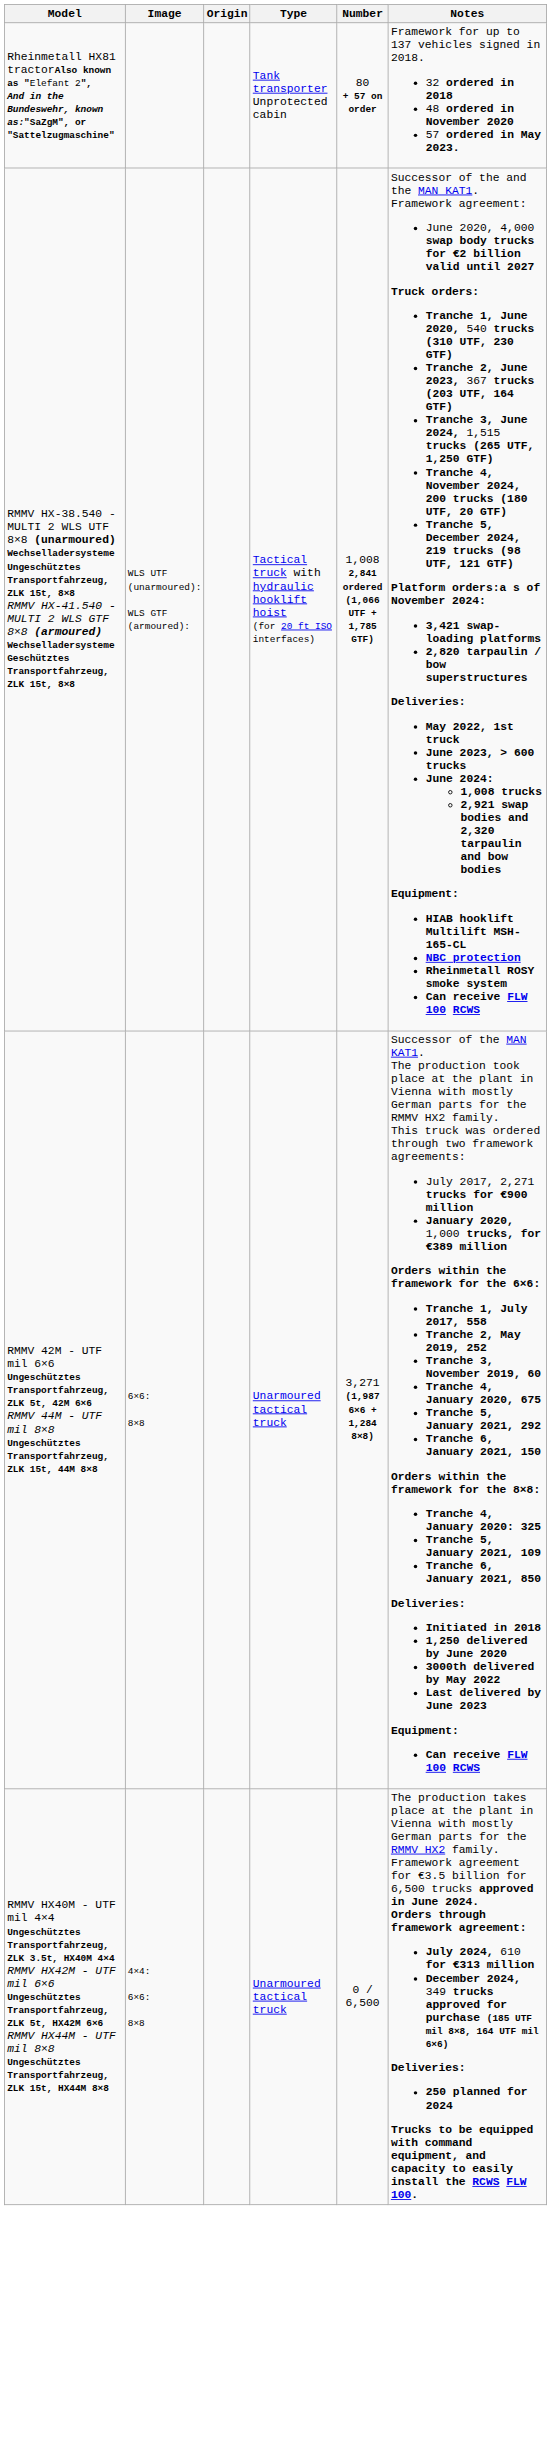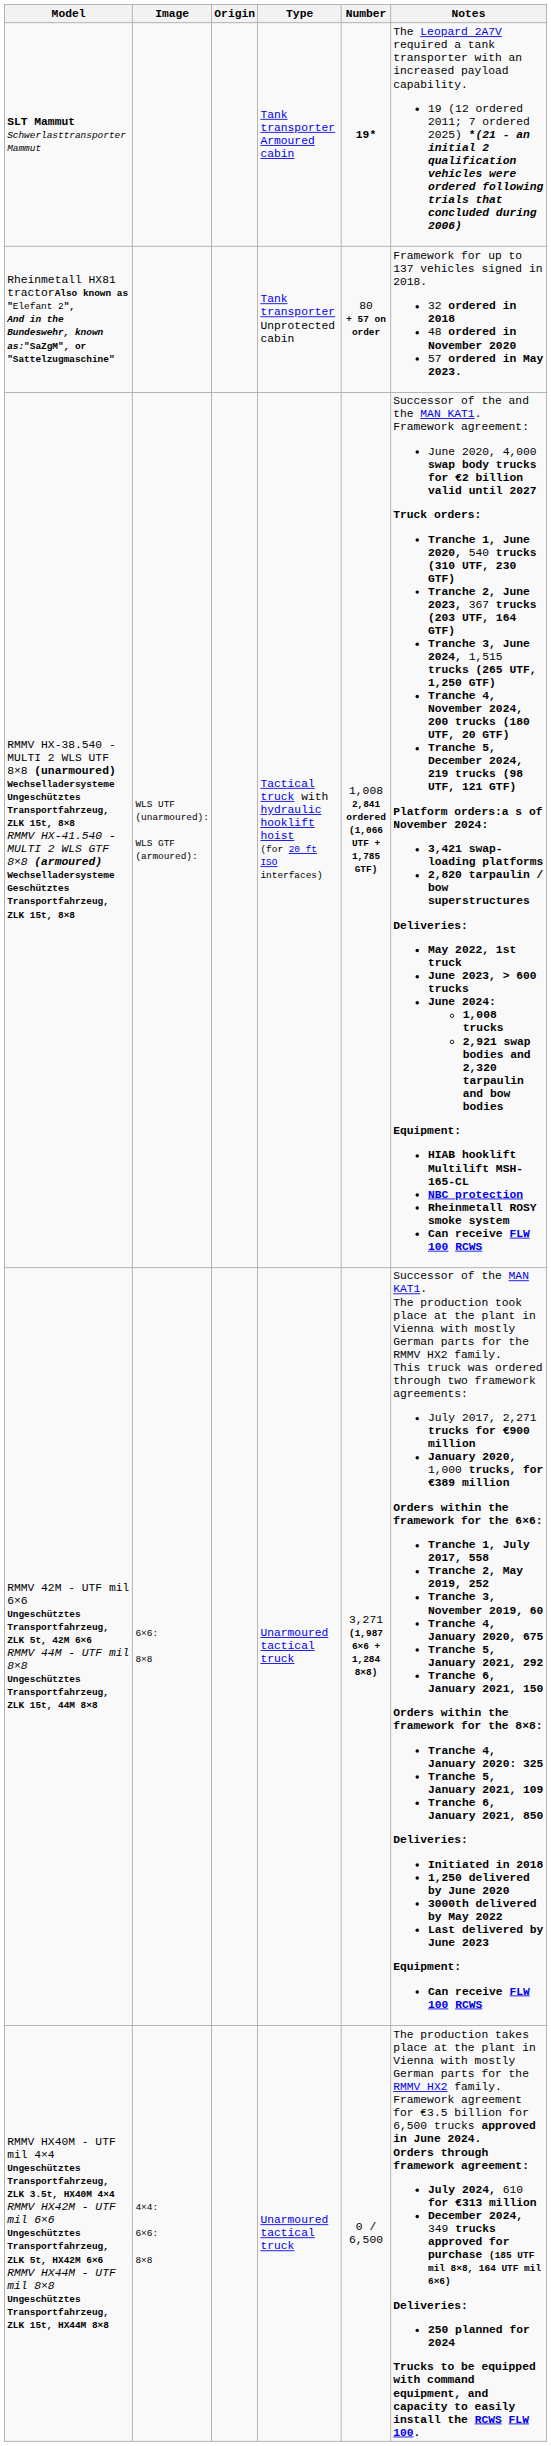+ row: SLT Mammut Schwerlasttransporter Mammut | Tank transporter Armoured cabin | 19* | The Leopard 2A7V required a tank transporter with an increased payload capability. 19 (12 ordered 2011; 7 ordered 2025) *(21 - an initial 2 qualification vehicles were ordered following trials that concluded during 2006)
